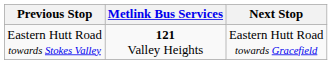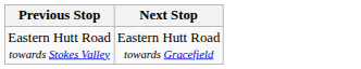- column: Metlink Bus Services | 121 Valley Heights
